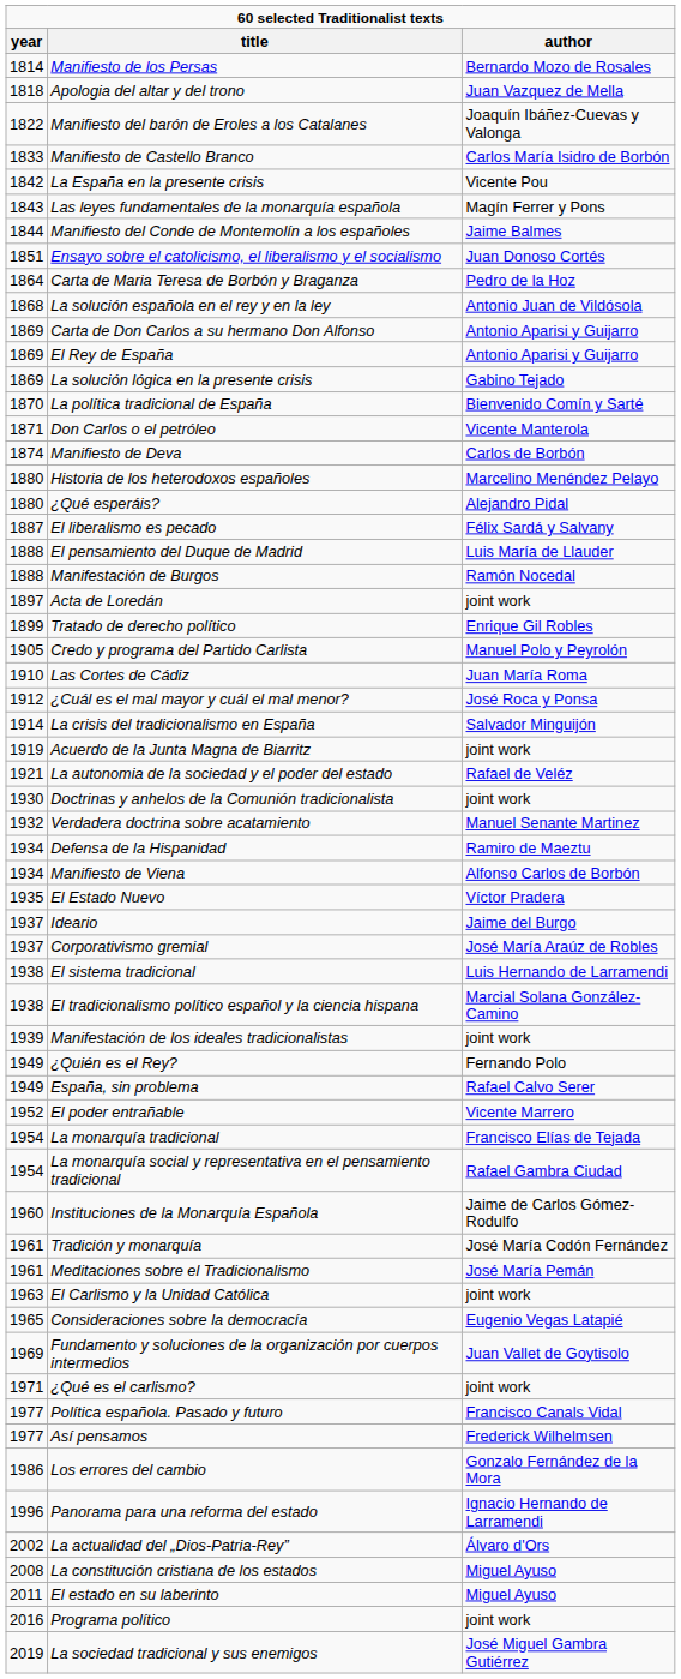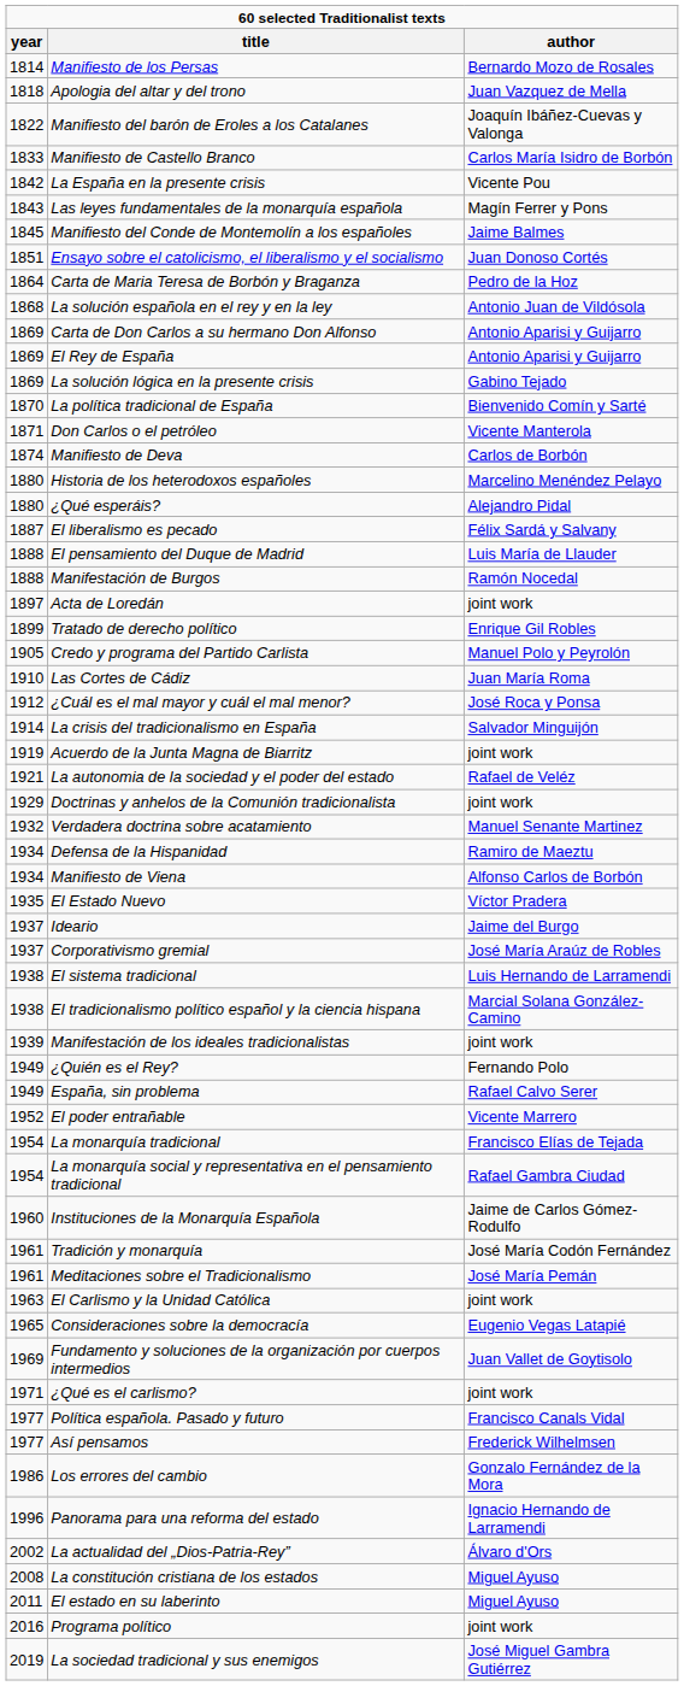Manifiesto del Conde de Montemolín a los españoles | year: 1844 -> 1845
Doctrinas y anhelos de la Comunión tradicionalista | year: 1930 -> 1929
